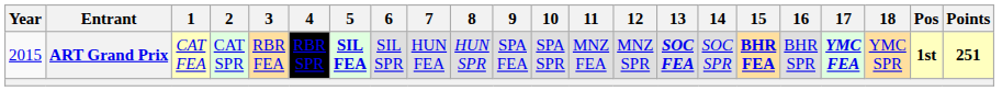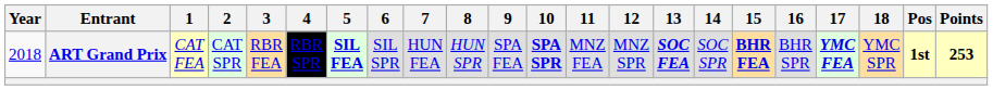ART Grand Prix | Year: 2015 -> 2018
ART Grand Prix | 10: normal -> bold
ART Grand Prix | Points: 251 -> 253
